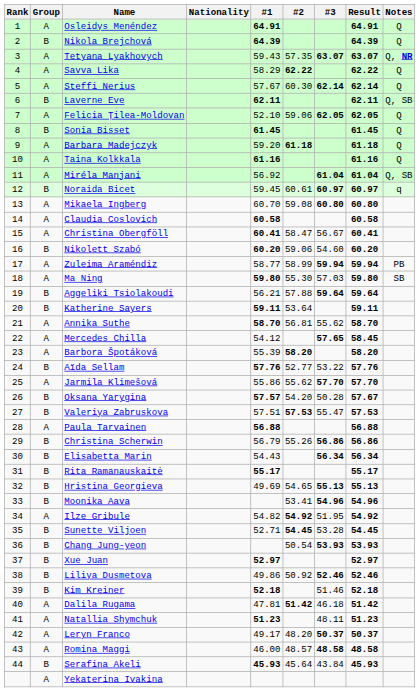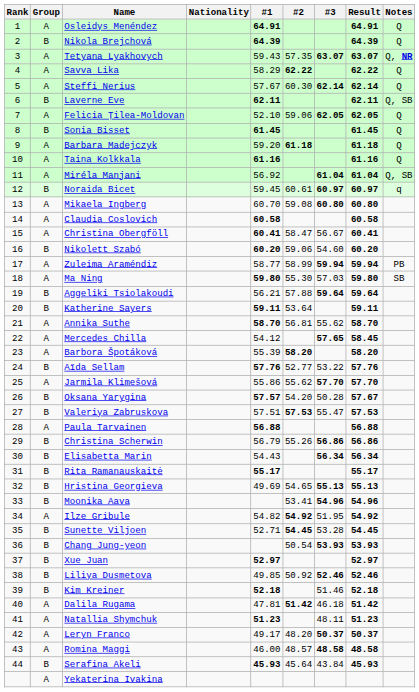Liliya Dusmetova | #1: 49.86 -> 49.85
